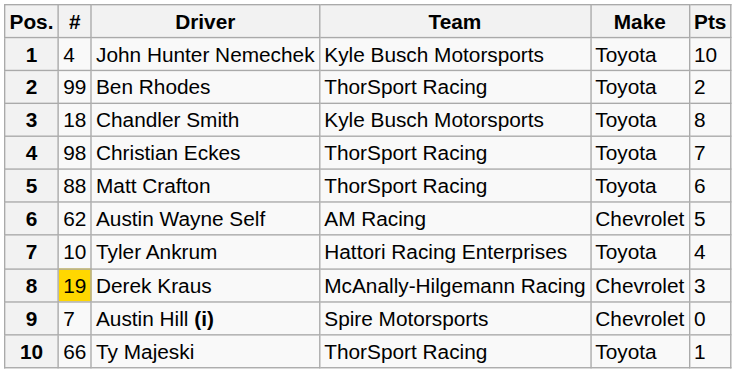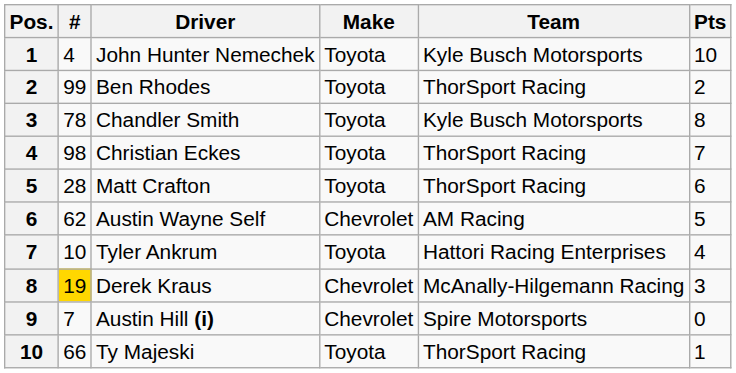columns swapped: Team <-> Make
Chandler Smith | #: 18 -> 78
Matt Crafton | #: 88 -> 28
